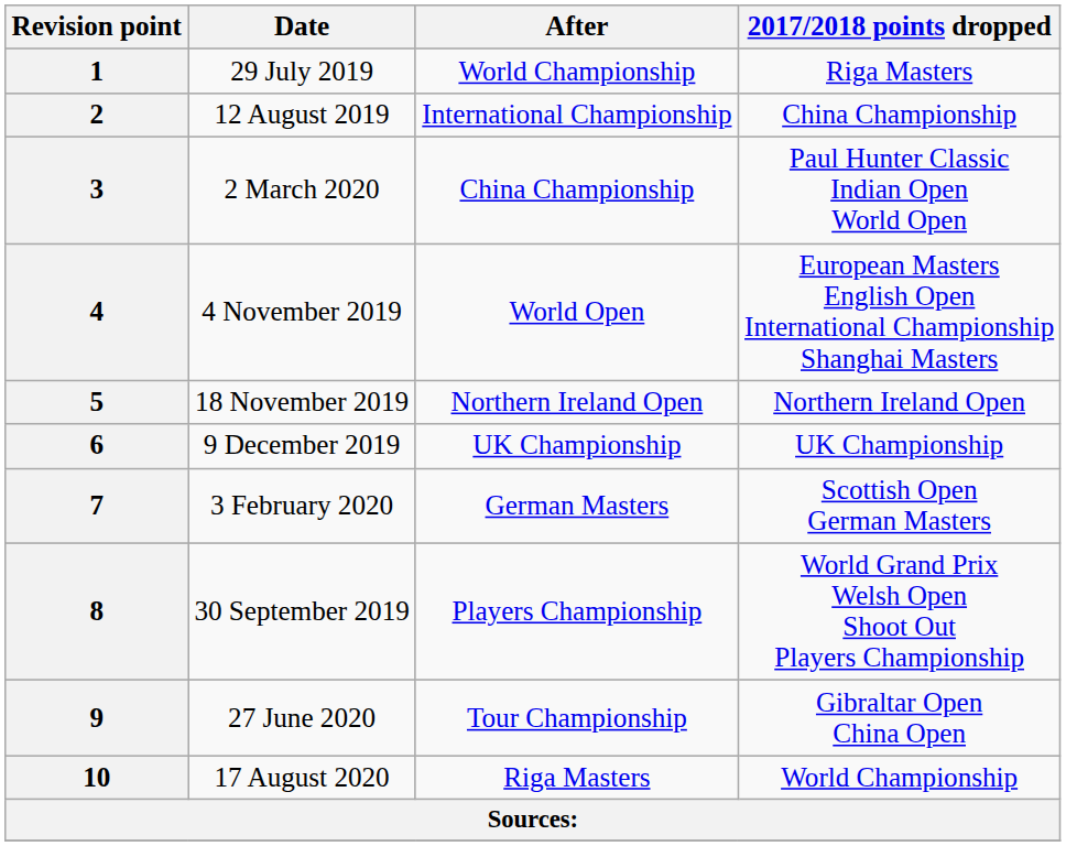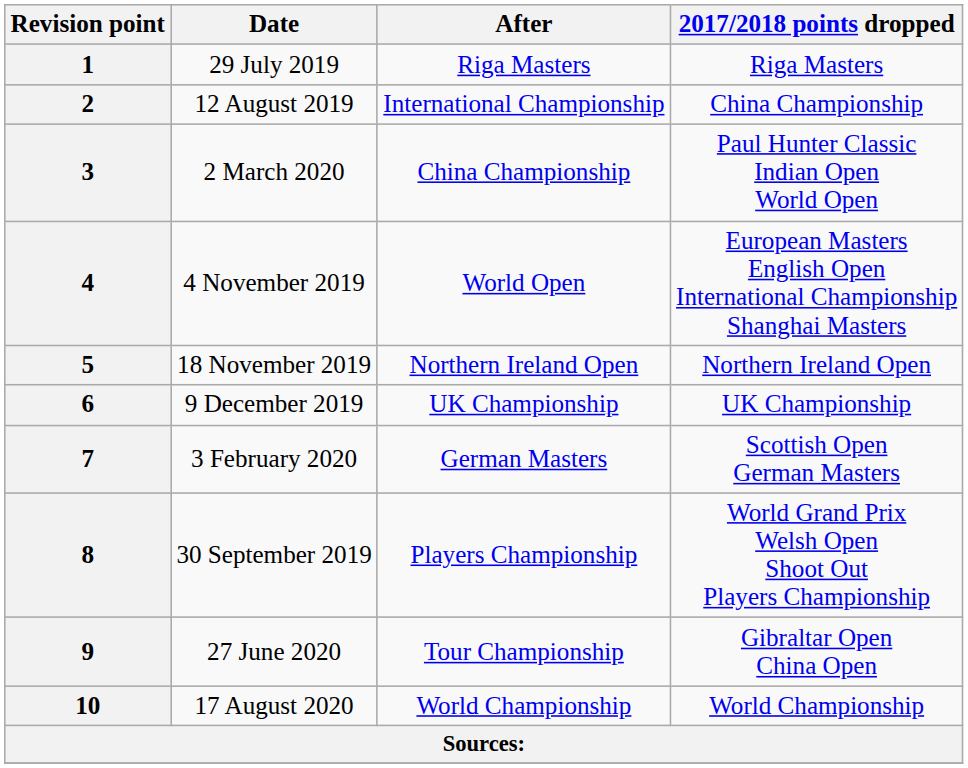1 | After: World Championship -> Riga Masters
10 | After: Riga Masters -> World Championship
